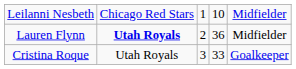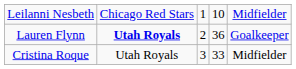Lauren Flynn | column 5: Midfielder -> Goalkeeper
Cristina Roque | column 5: Goalkeeper -> Midfielder
